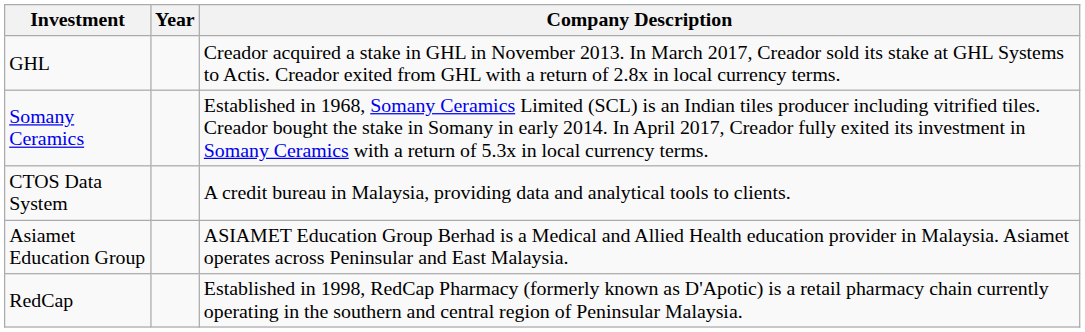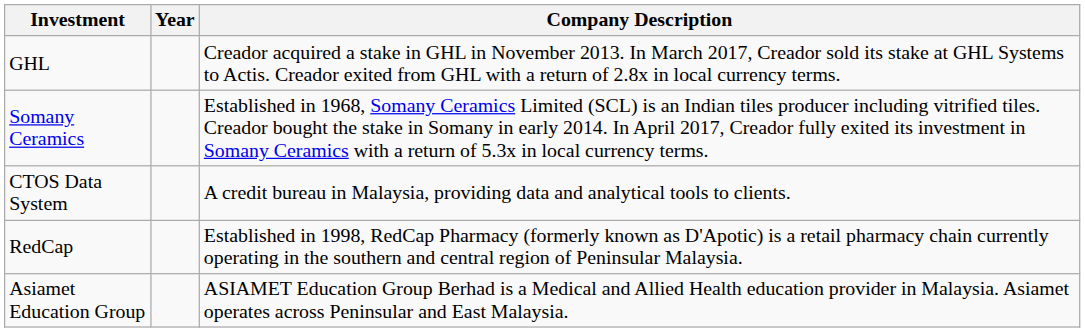rows swapped: Asiamet Education Group <-> RedCap
